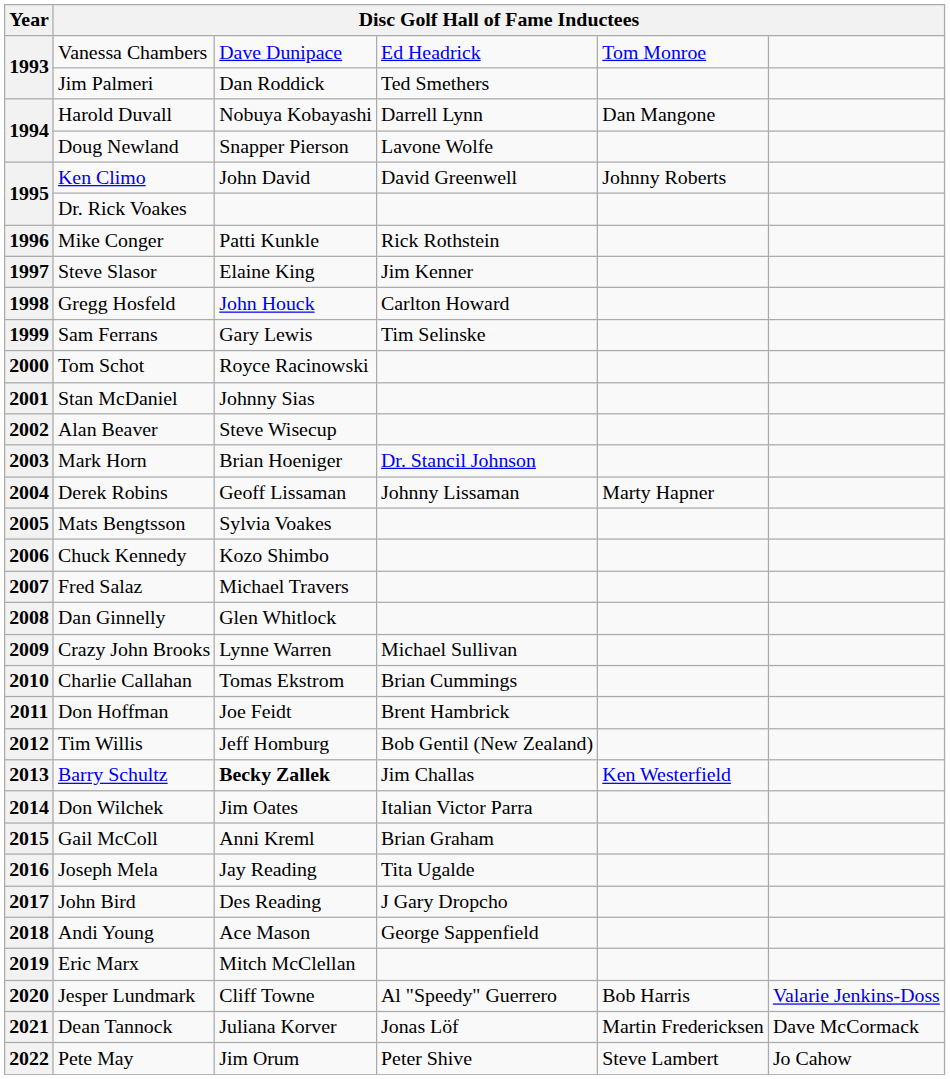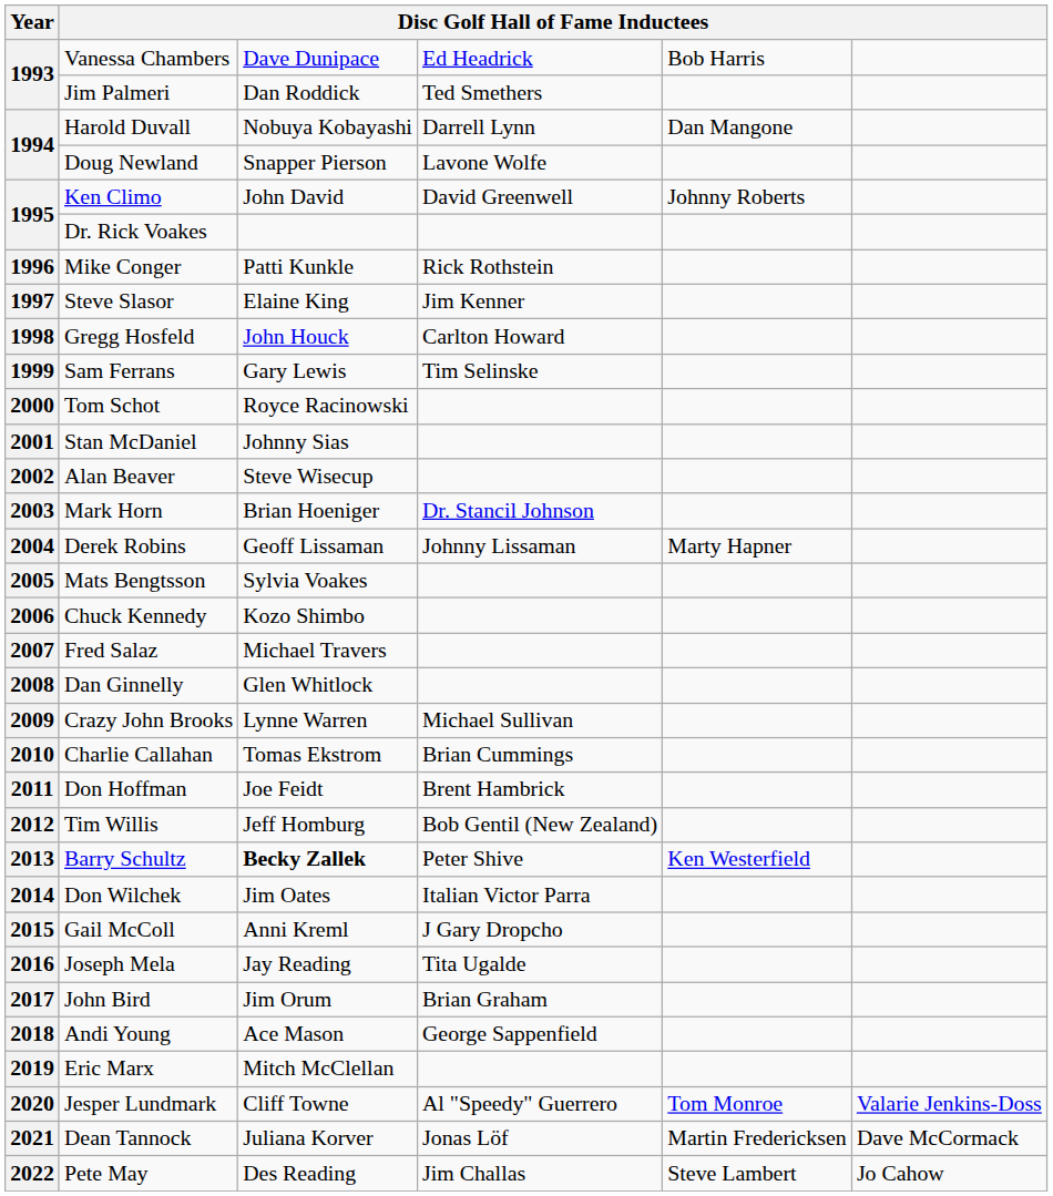1993 / Vanessa Chambers | column 5: Tom Monroe -> Bob Harris
2013 | column 4: Jim Challas -> Peter Shive
2015 | column 4: Brian Graham -> J Gary Dropcho
2017 | column 3: Des Reading -> Jim Orum
2017 | column 4: J Gary Dropcho -> Brian Graham
2020 | column 5: Bob Harris -> Tom Monroe
2022 | column 3: Jim Orum -> Des Reading
2022 | column 4: Peter Shive -> Jim Challas
